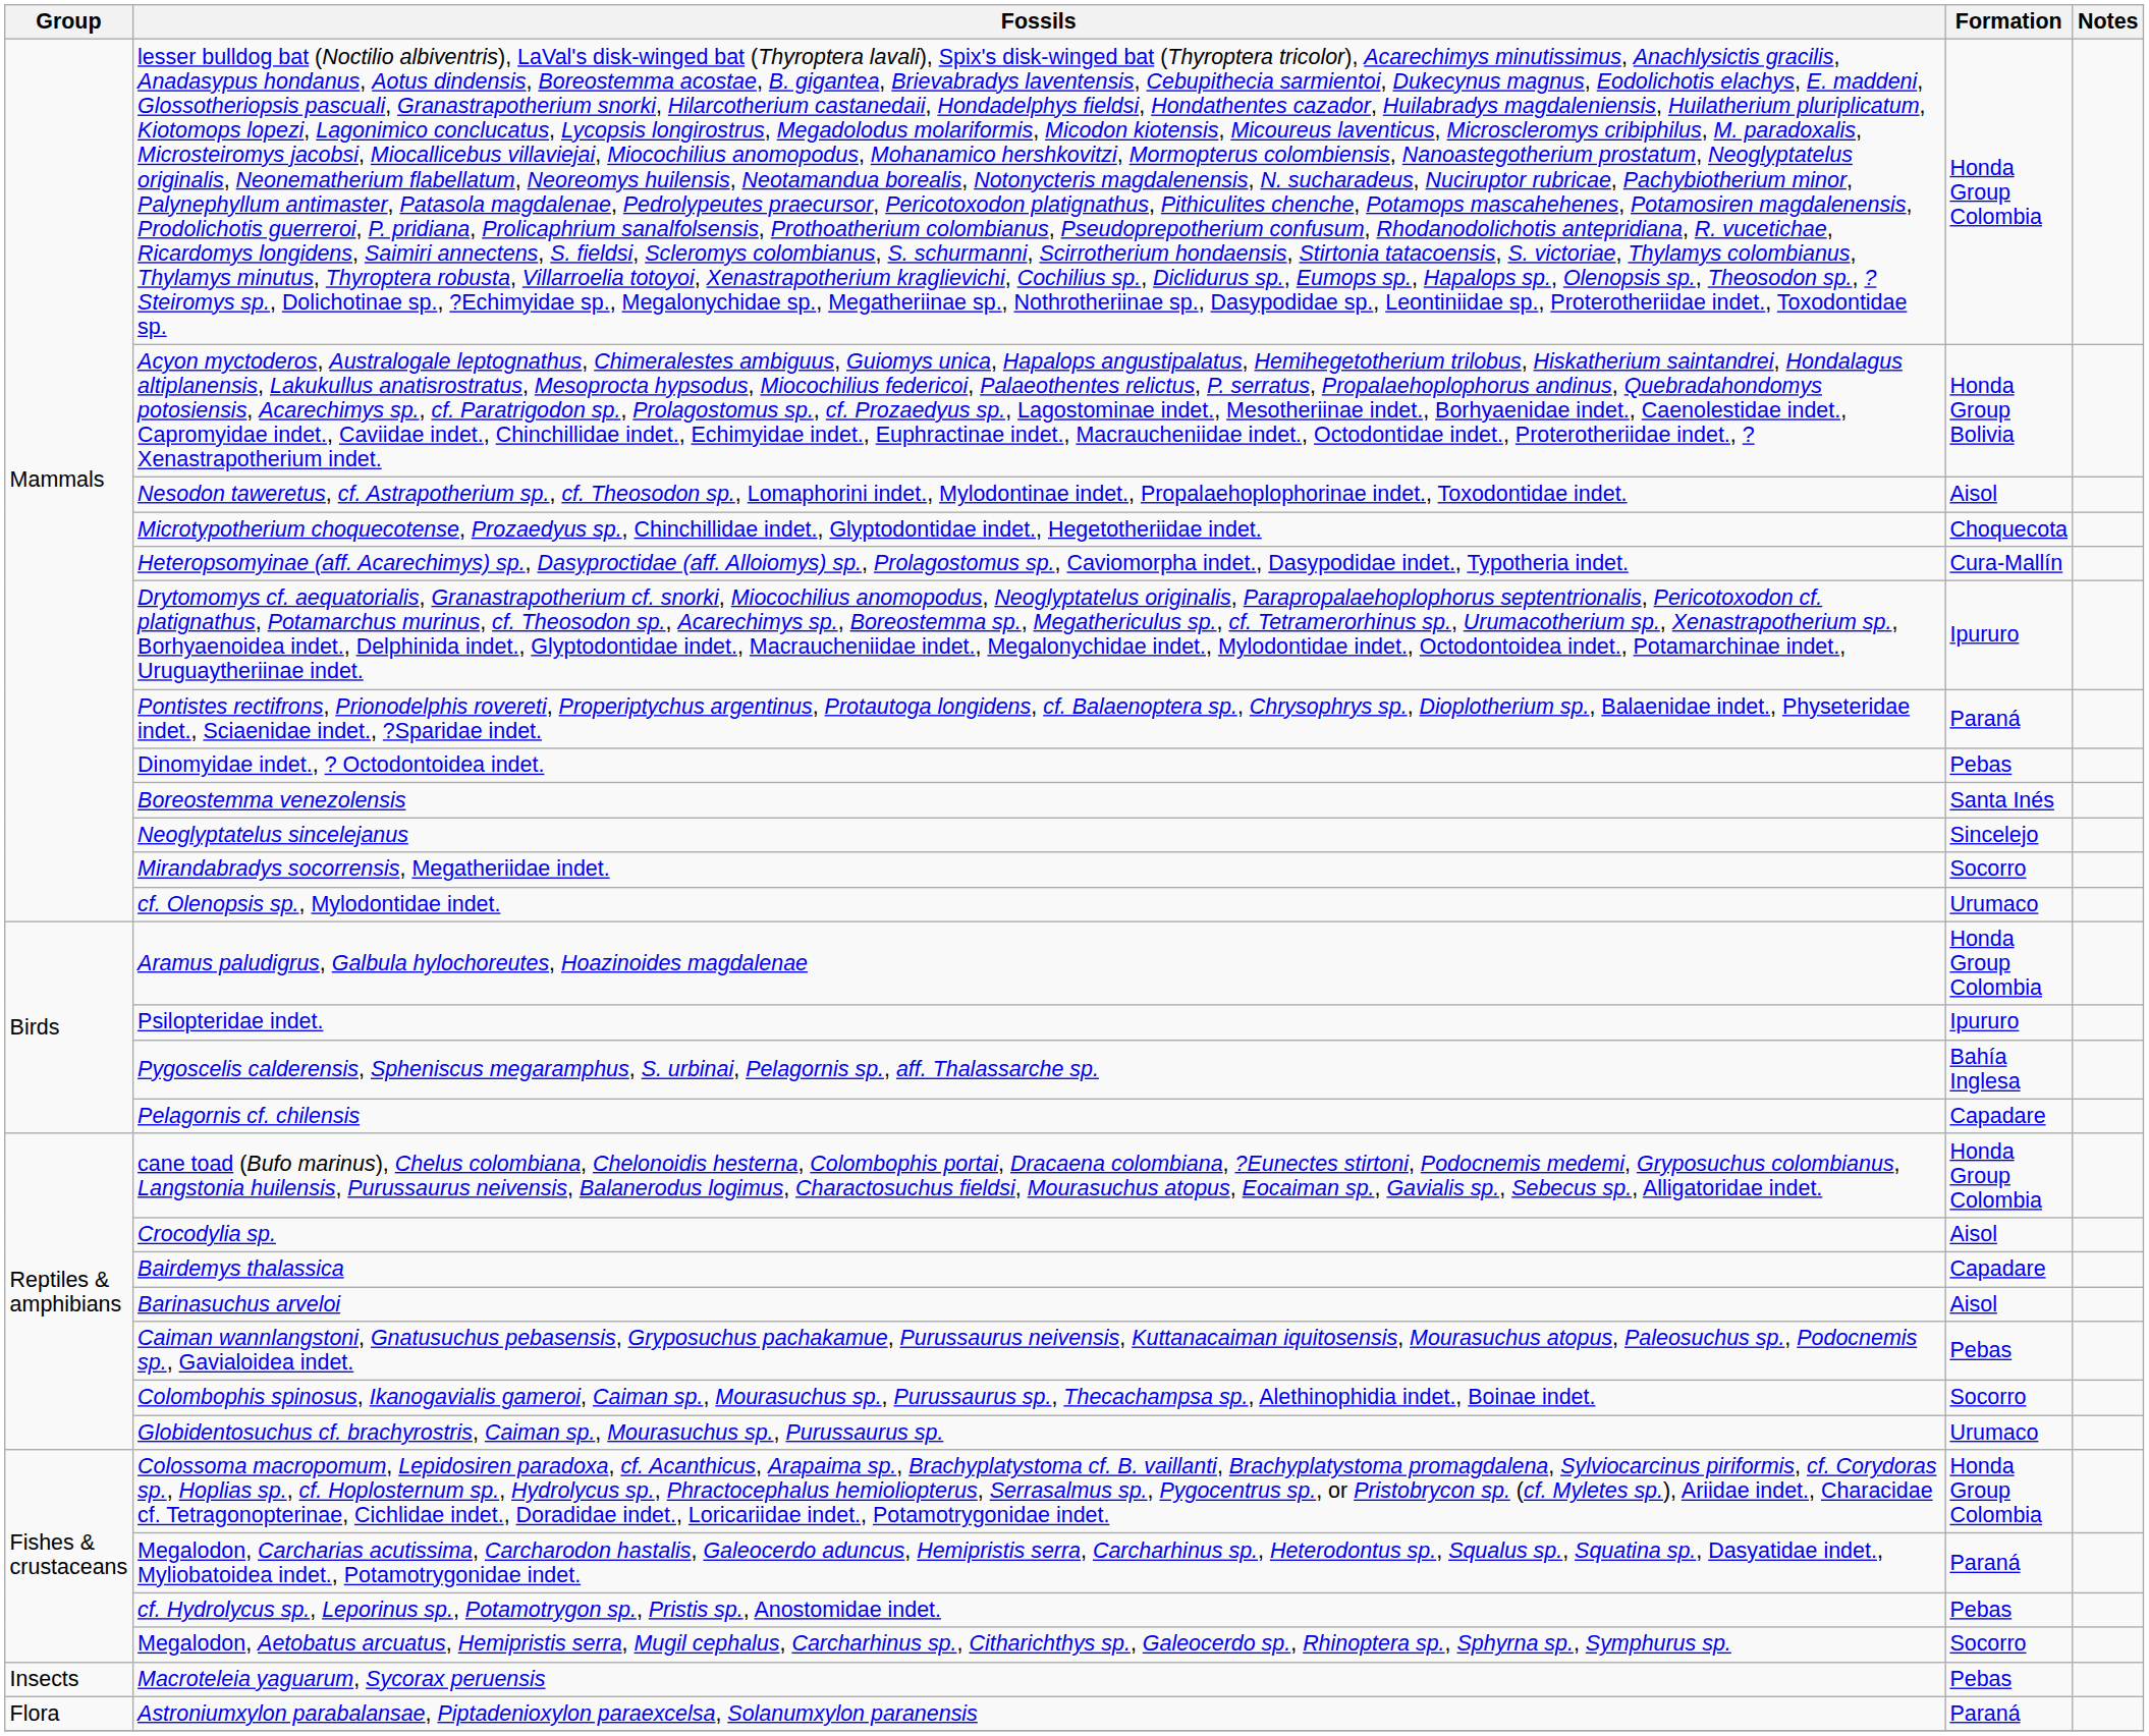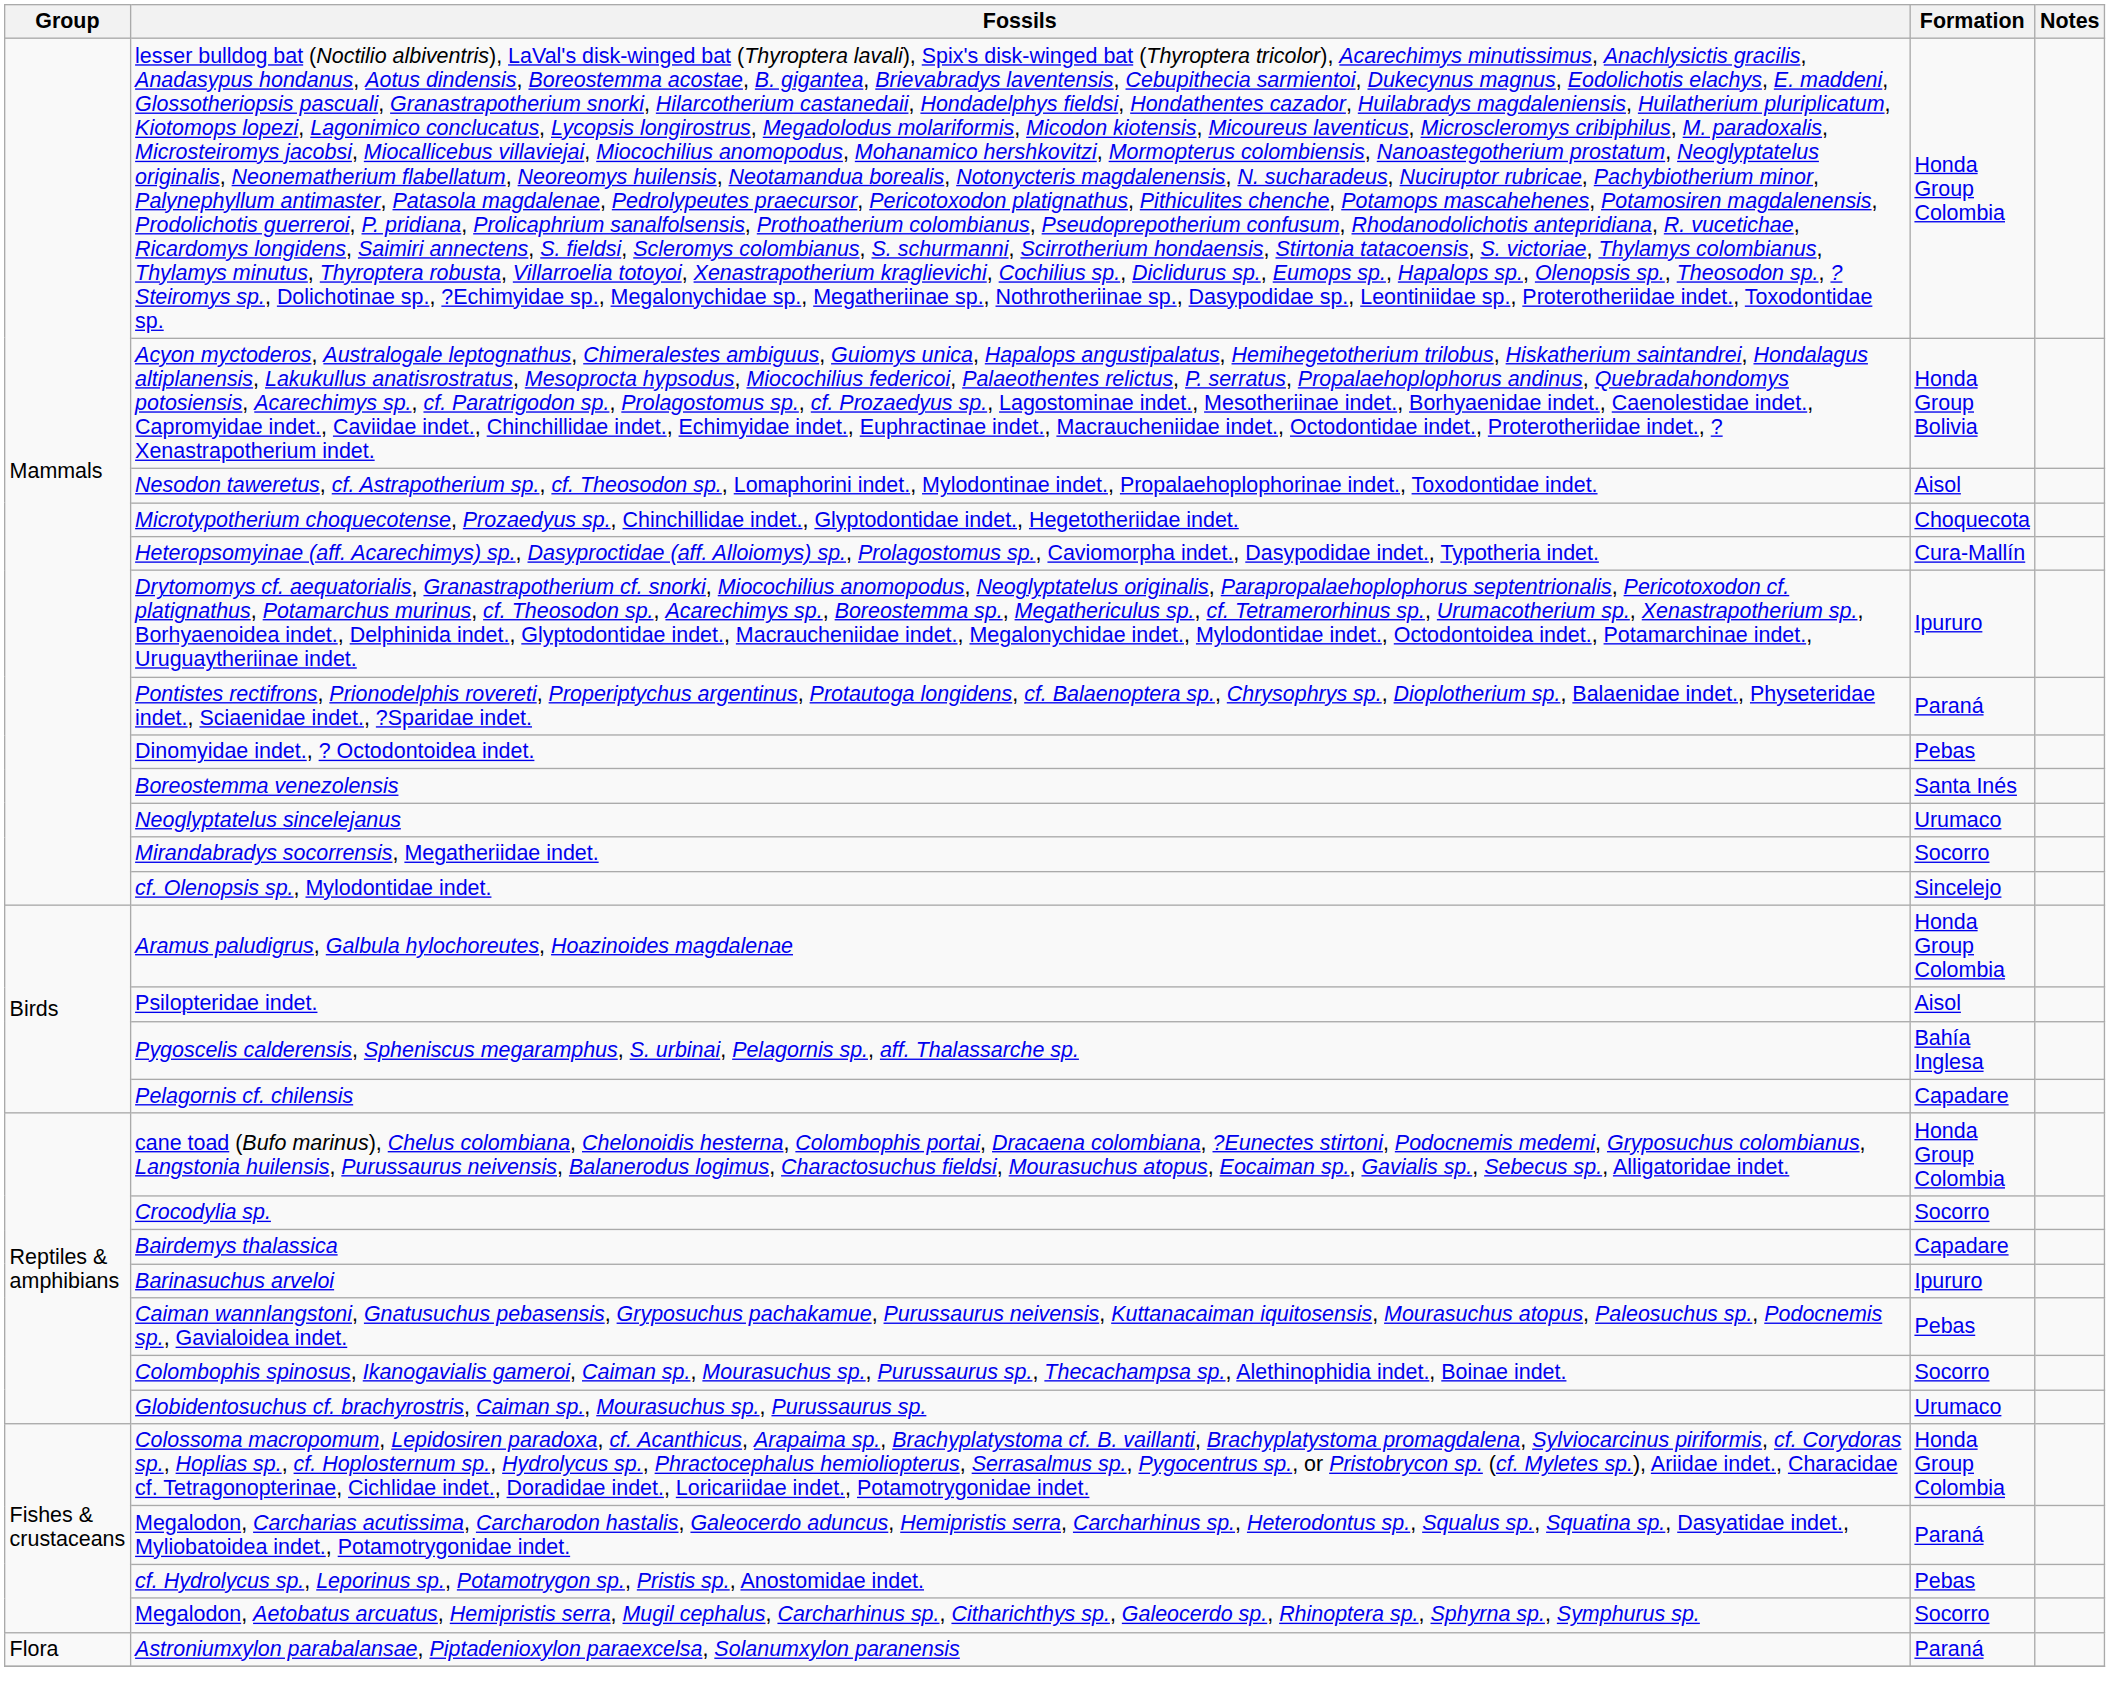Neoglyptatelus sincelejanus | Formation: Sincelejo -> Urumaco
cf. Olenopsis sp., Mylodontidae indet. | Formation: Urumaco -> Sincelejo
Psilopteridae indet. | Formation: Ipururo -> Aisol
Crocodylia sp. | Formation: Aisol -> Socorro
Barinasuchus arveloi | Formation: Aisol -> Ipururo
- row: Insects | Macroteleia yaguarum, Sycorax peruensis | Pebas
